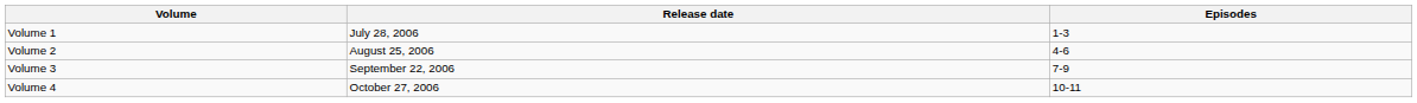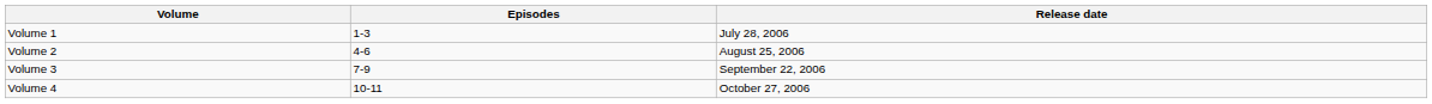columns swapped: Episodes <-> Release date
